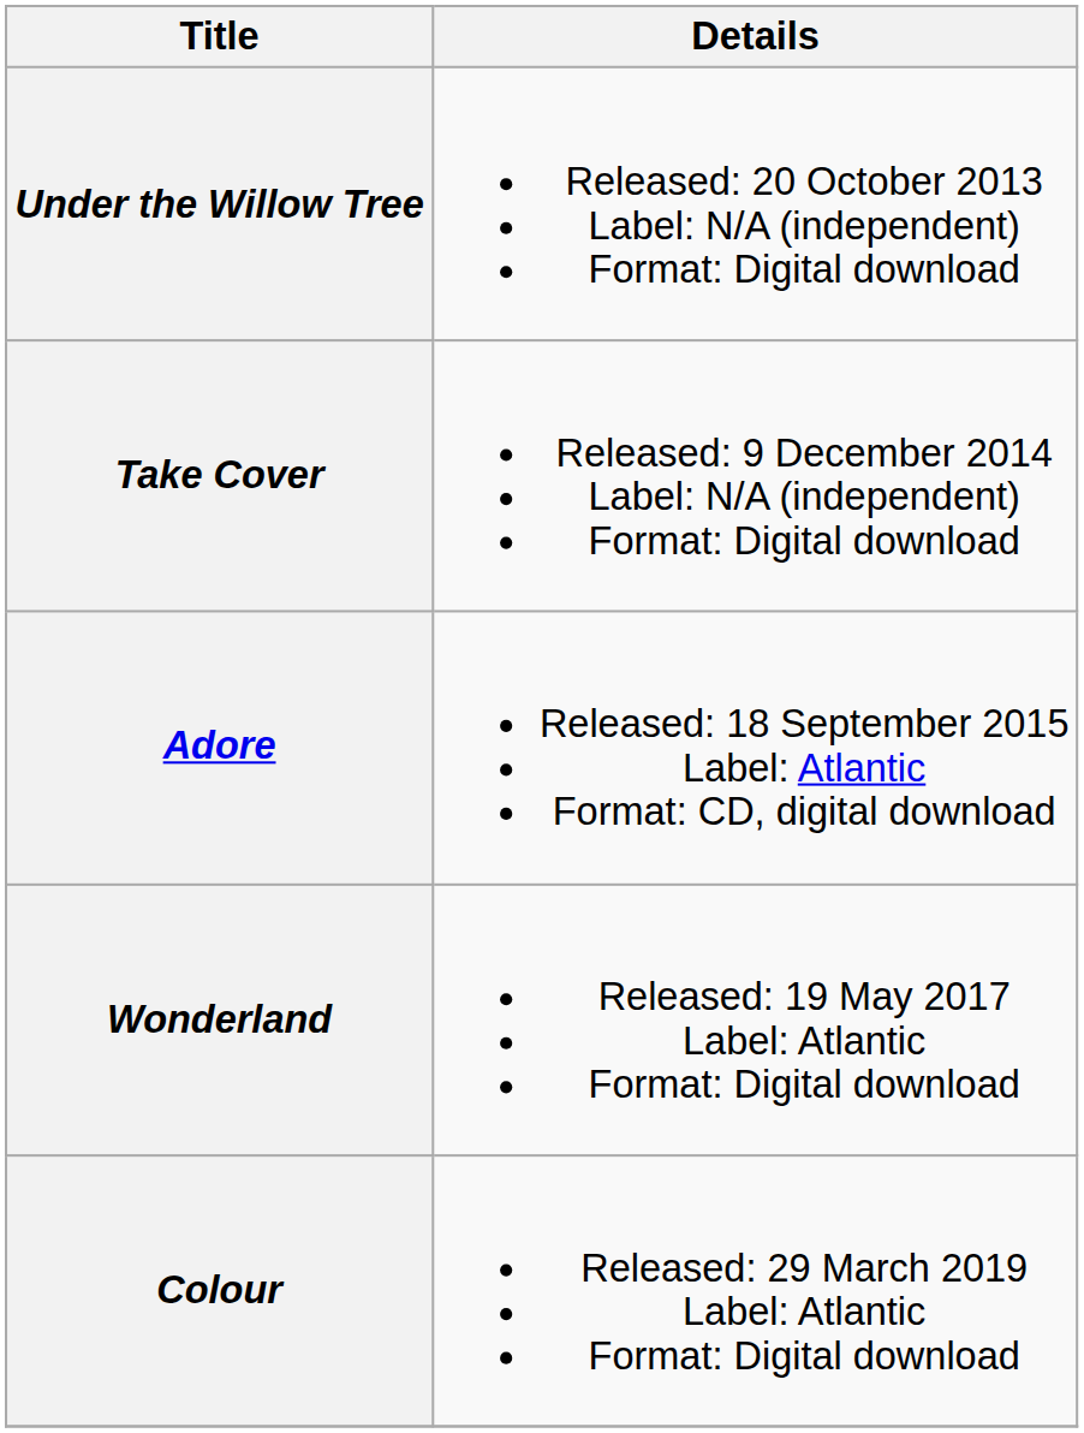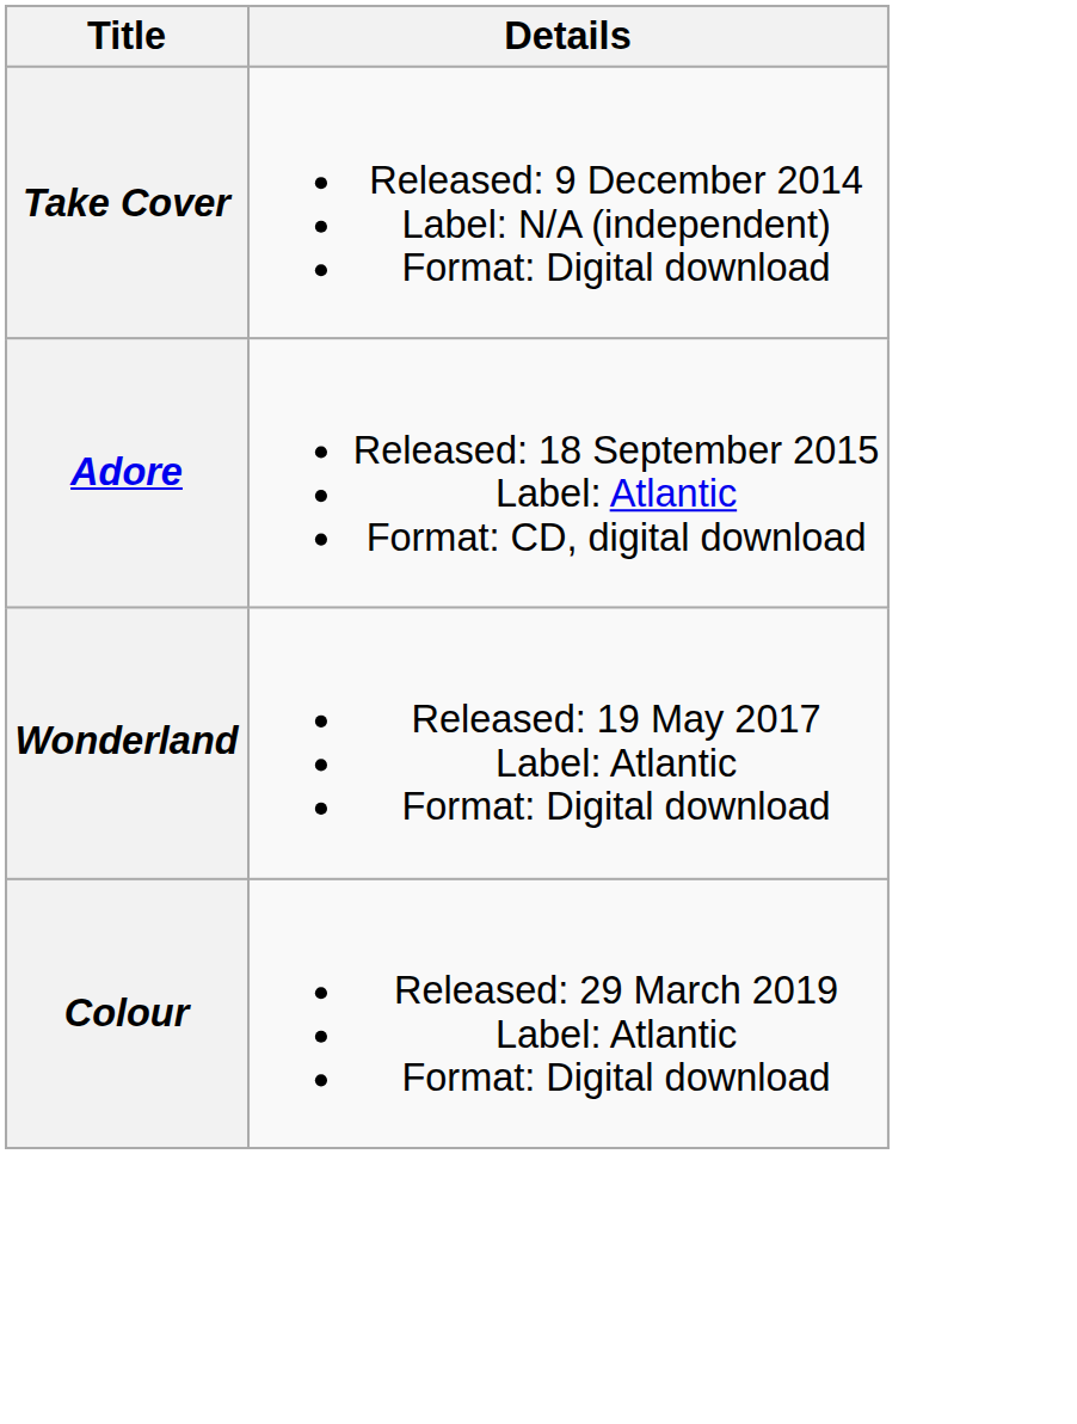- row: Under the Willow Tree | Released: 20 October 2013 Label: N/A (independent) Format: Digital download
